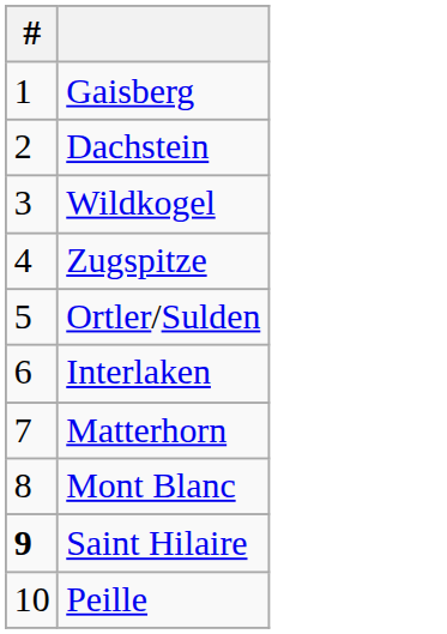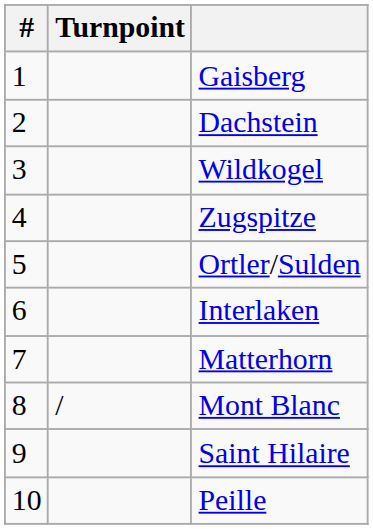+ column: Turnpoint | /
Saint Hilaire | #: bold -> normal
